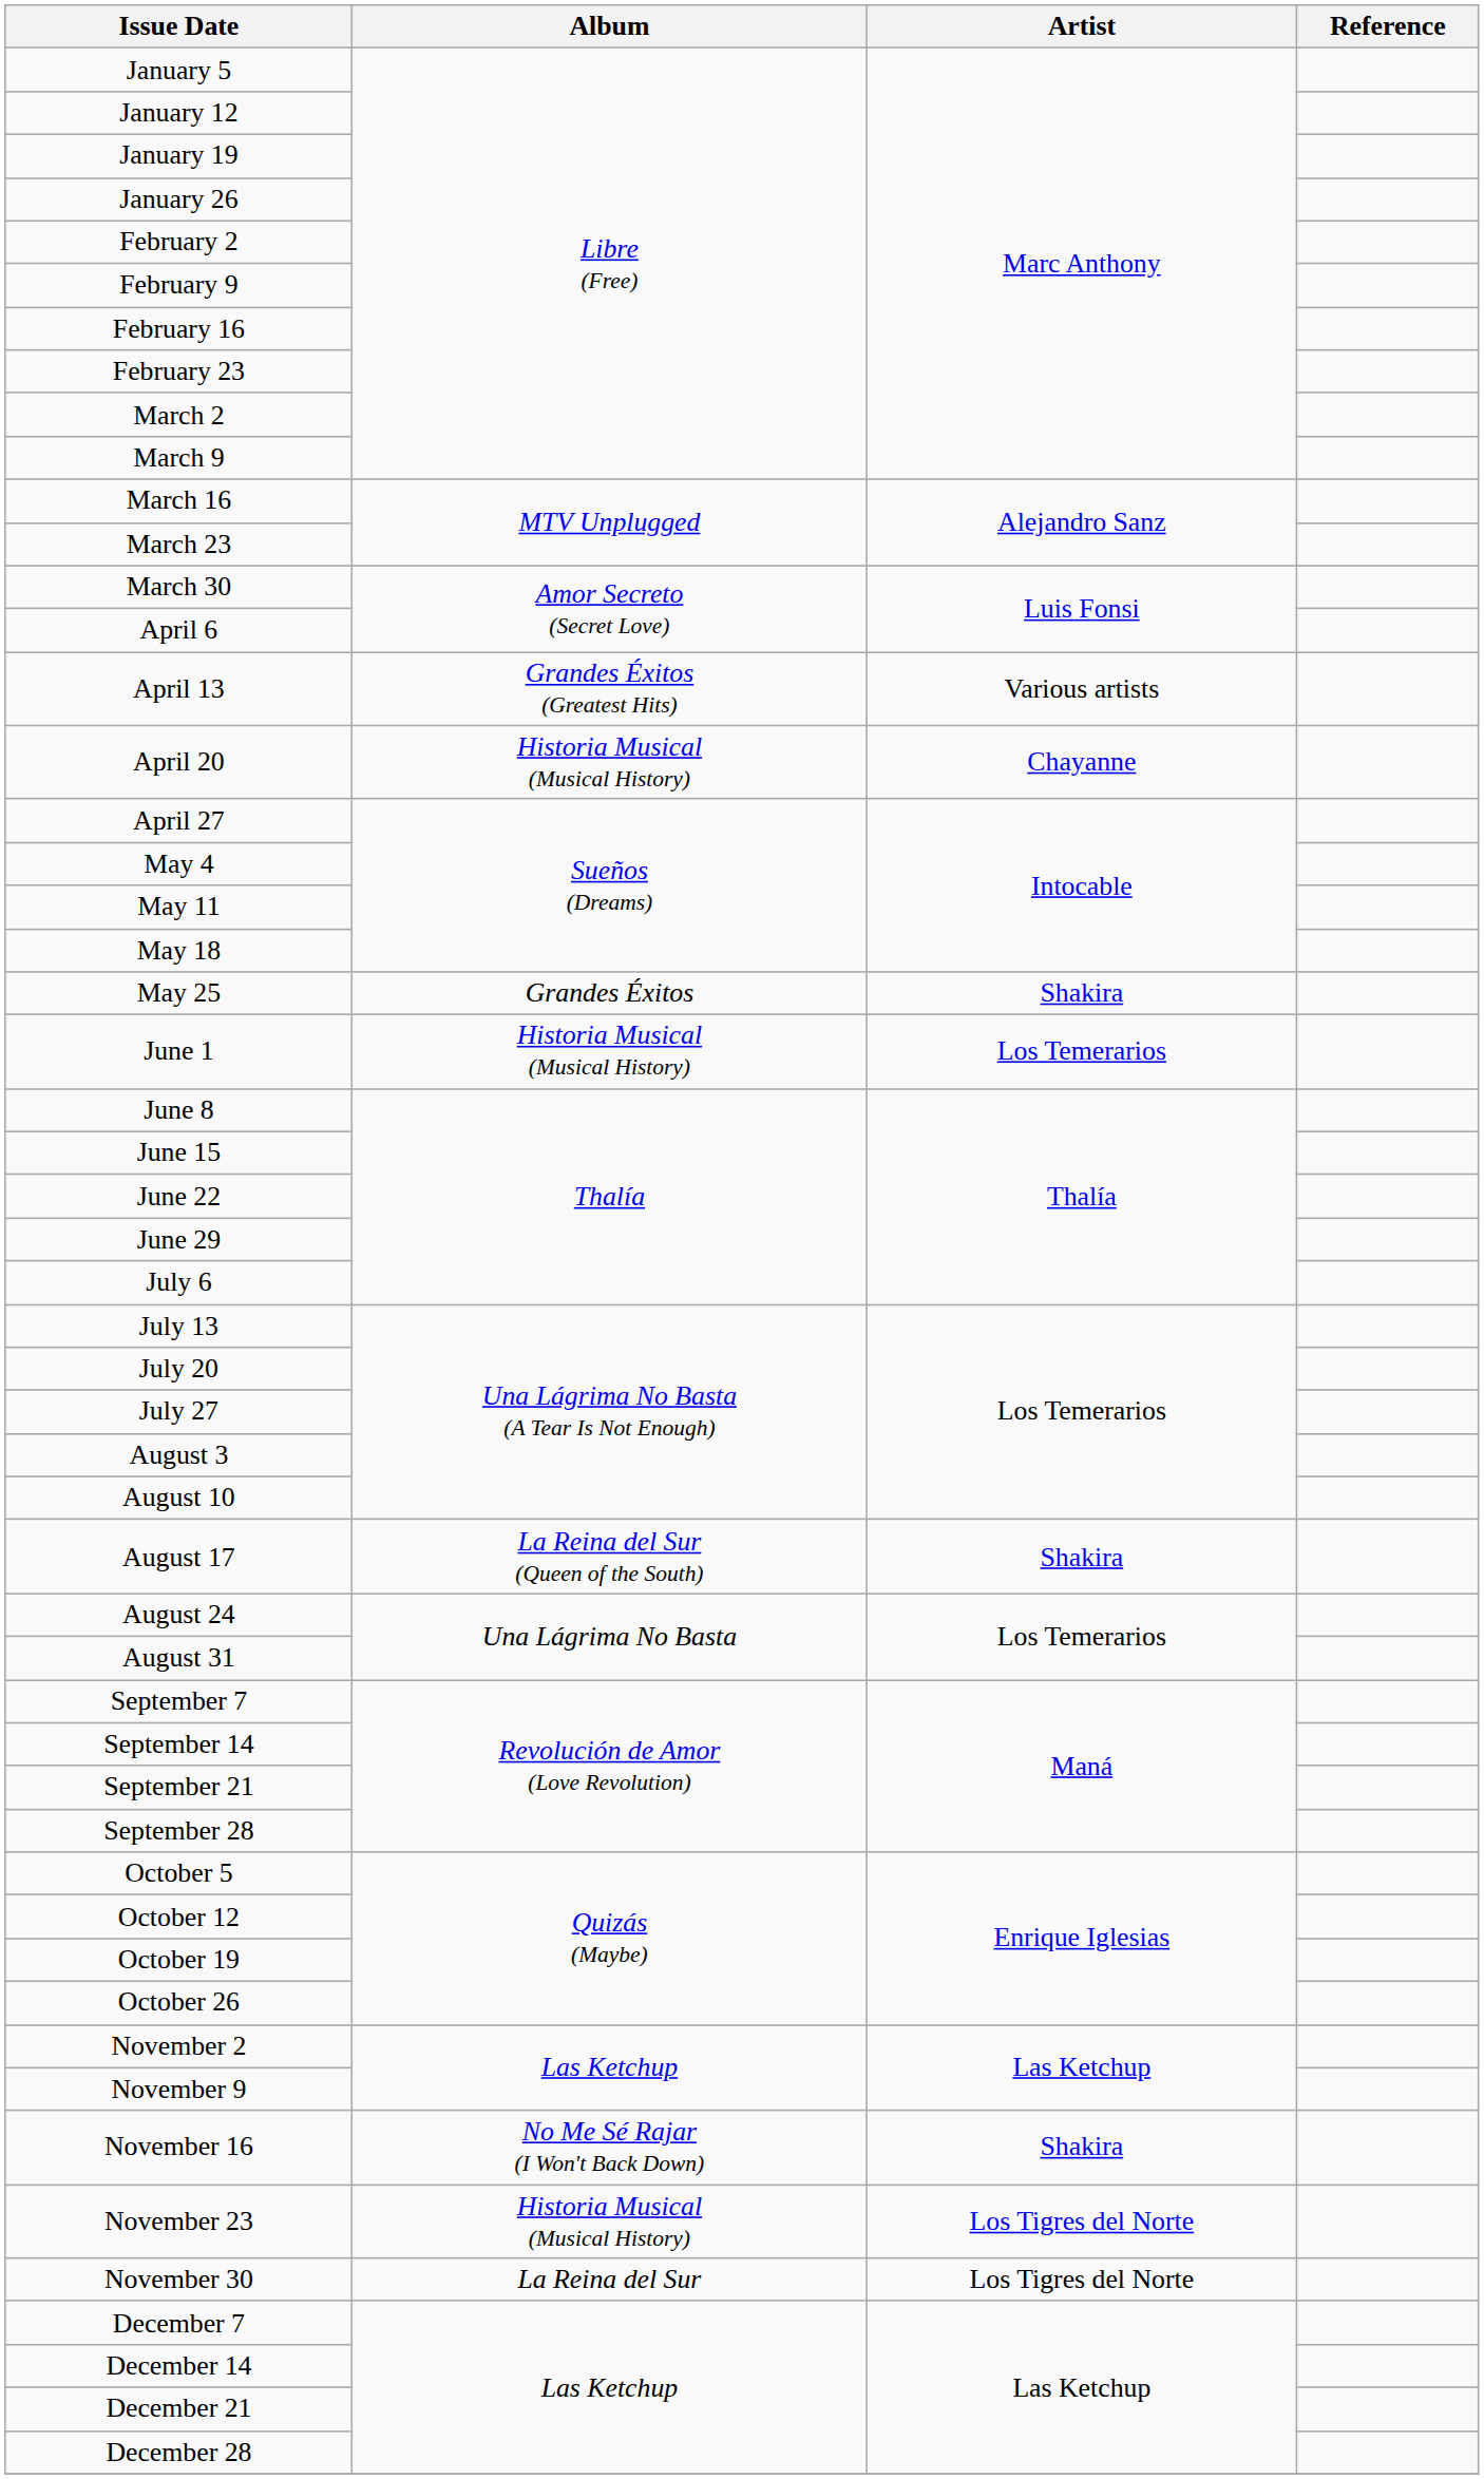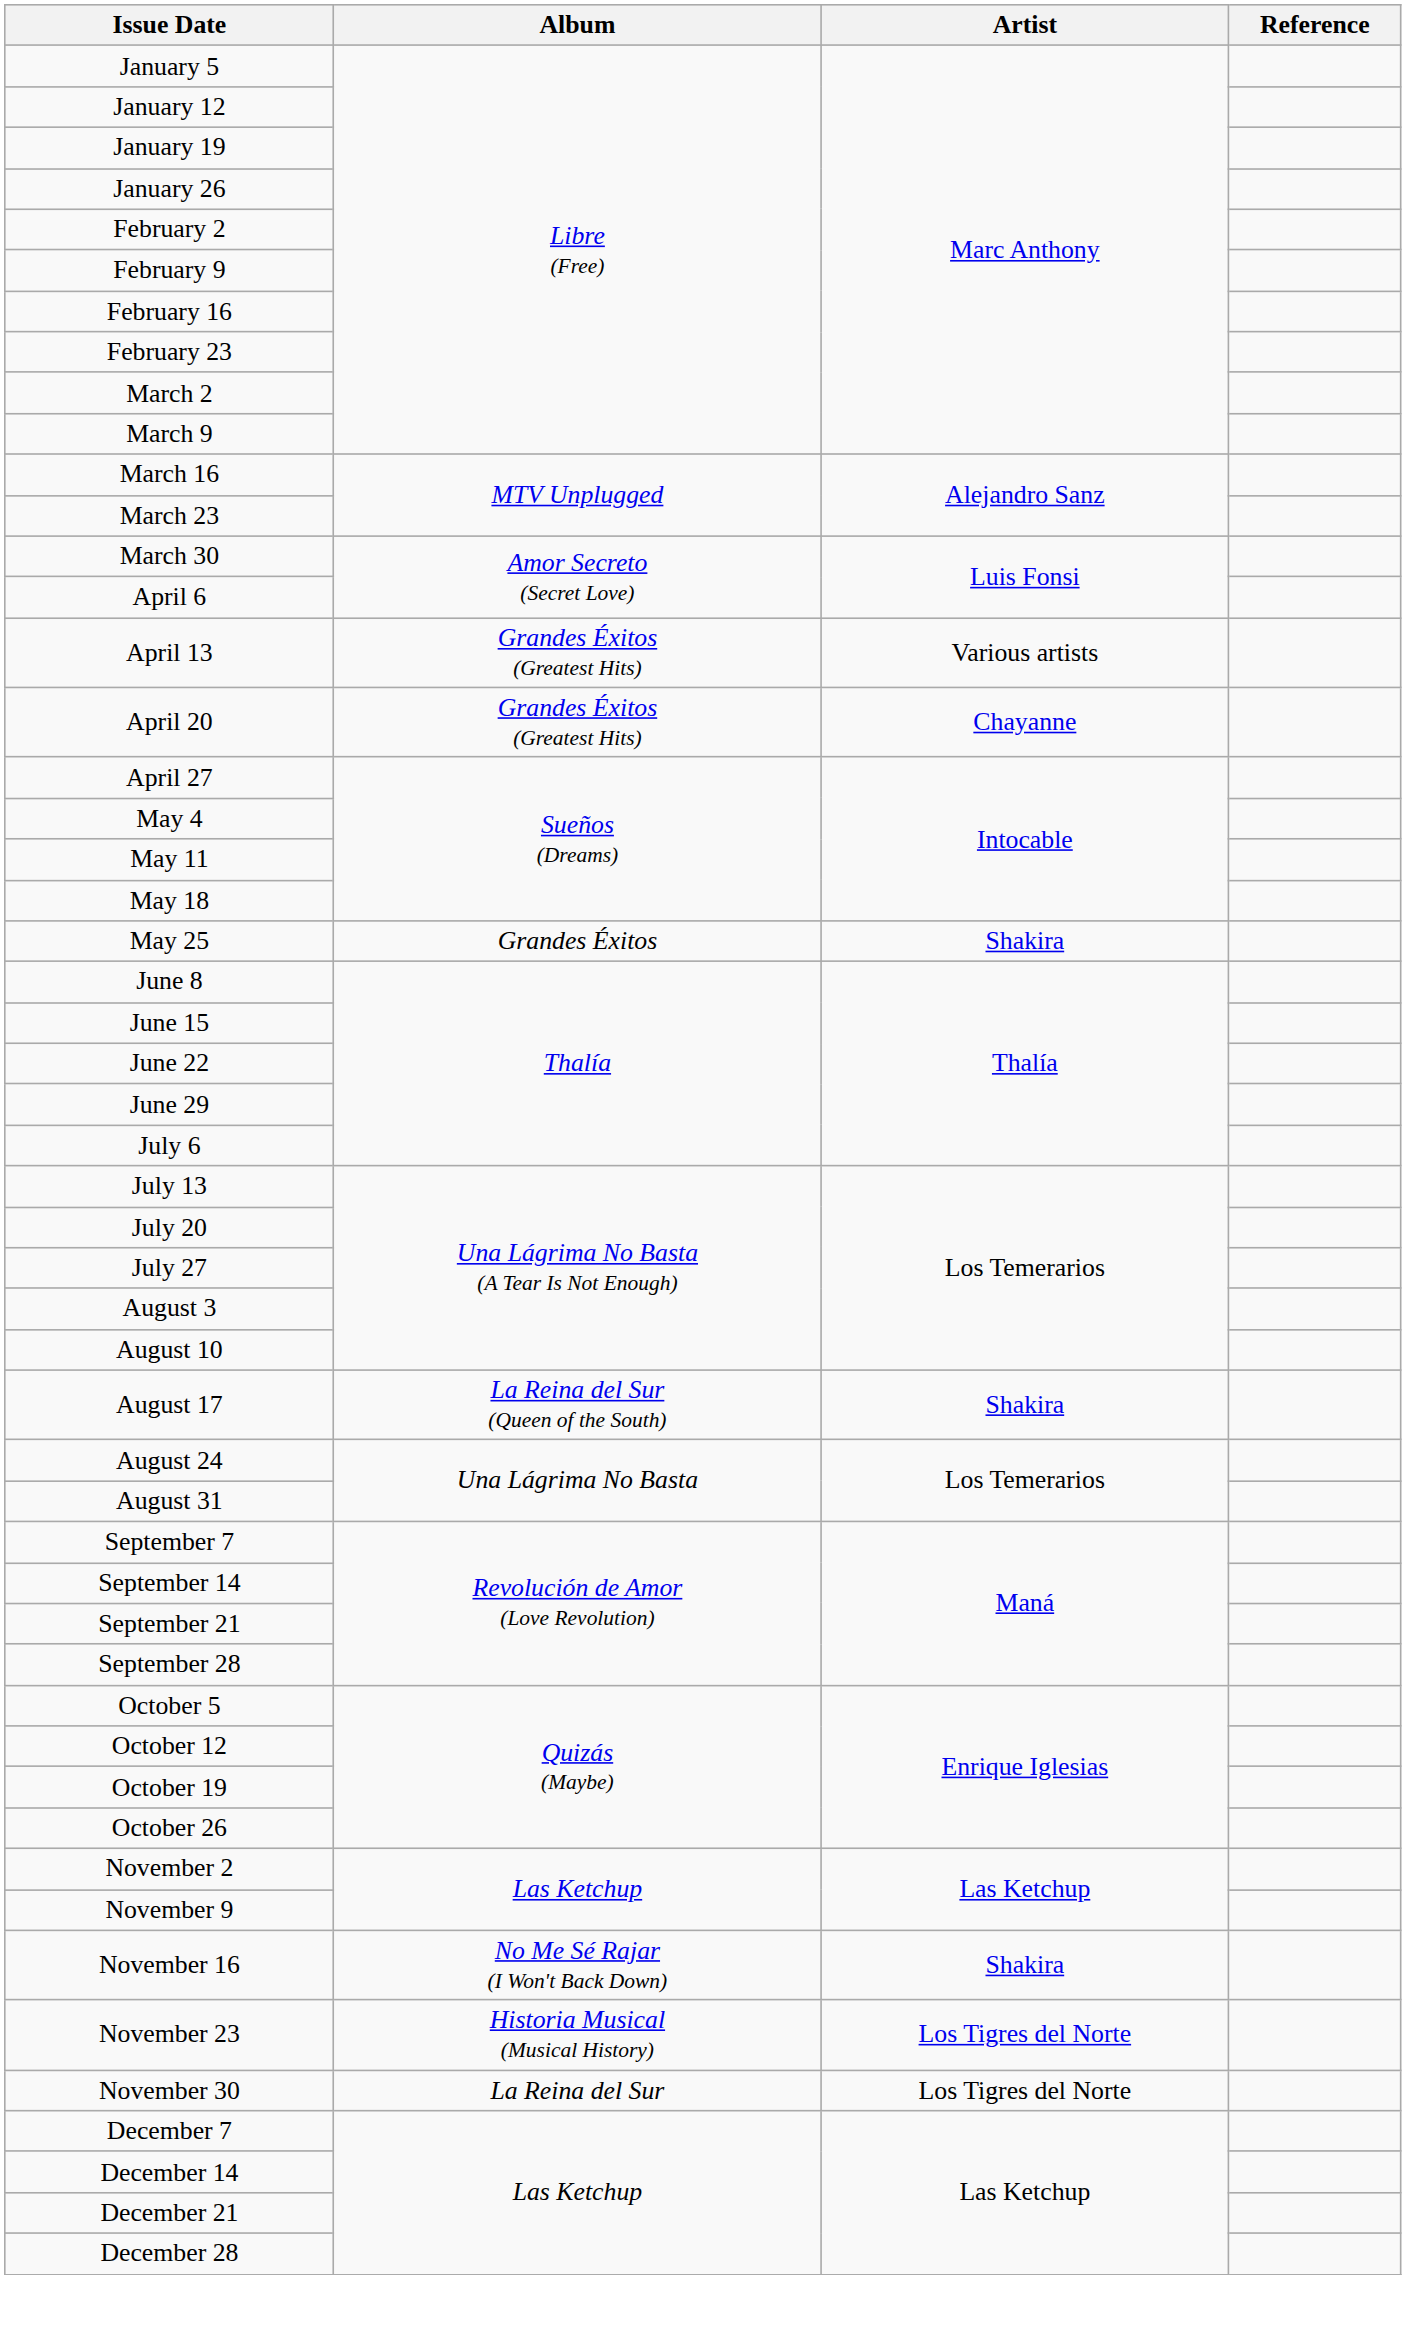April 20 | Album: Historia Musical (Musical History) -> Grandes Éxitos (Greatest Hits)
- row: June 1 | Historia Musical (Musical History) | Los Temerarios
